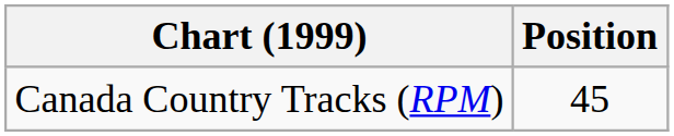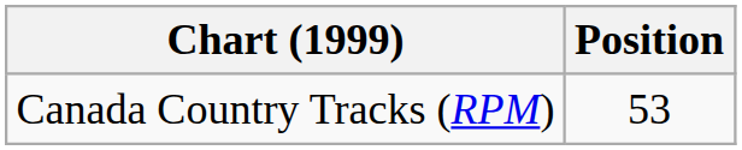Canada Country Tracks (RPM) | Position: 45 -> 53
